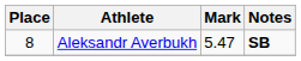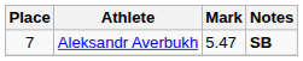Aleksandr Averbukh | Place: 8 -> 7
